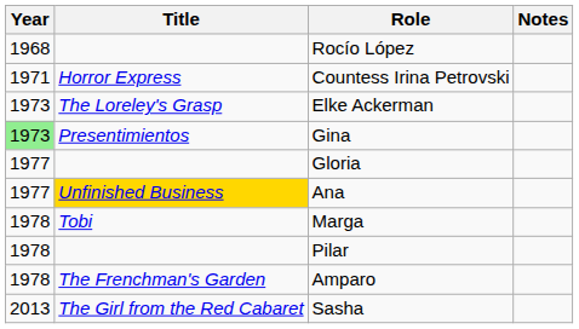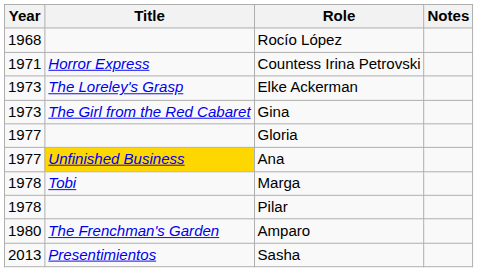Gina | Year: lightgreen background -> no background
Gina | Title: Presentimientos -> The Girl from the Red Cabaret
Amparo | Year: 1978 -> 1980
Sasha | Title: The Girl from the Red Cabaret -> Presentimientos
